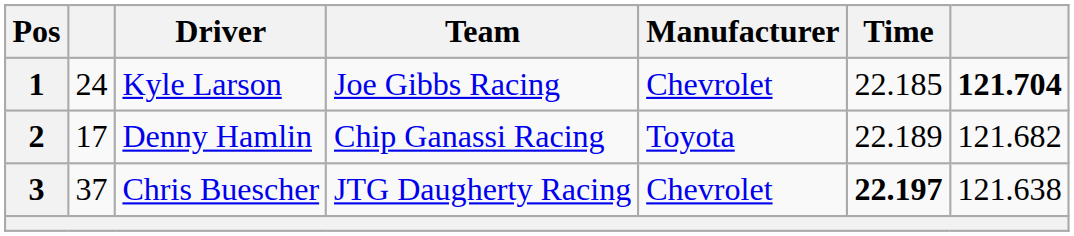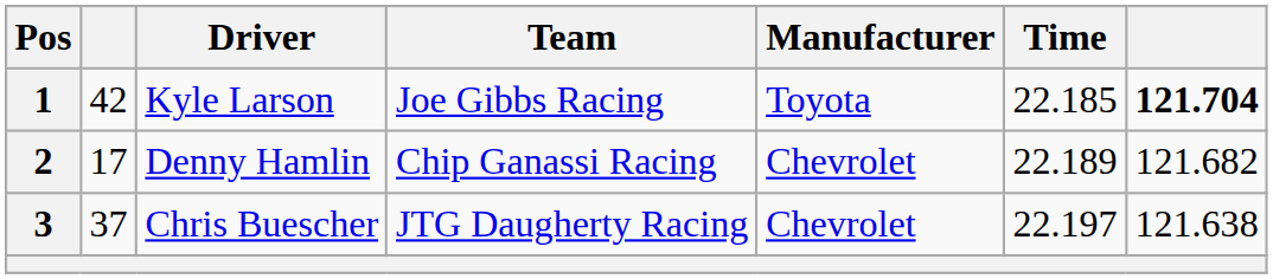1 | column 2: 24 -> 42
1 | Manufacturer: Chevrolet -> Toyota
2 | Manufacturer: Toyota -> Chevrolet
3 | Time: bold -> normal
